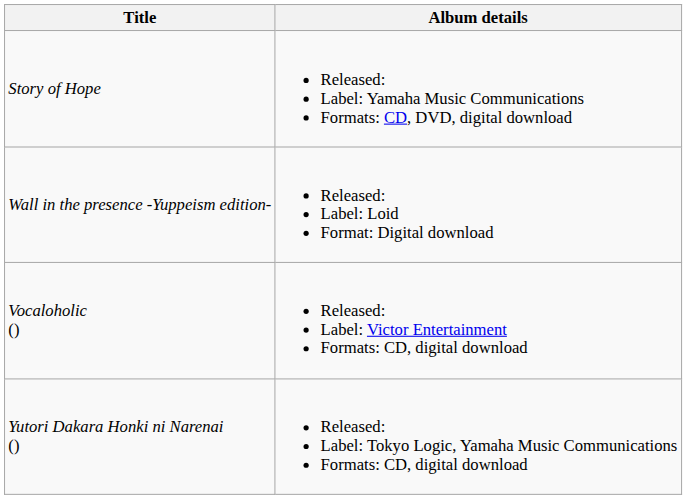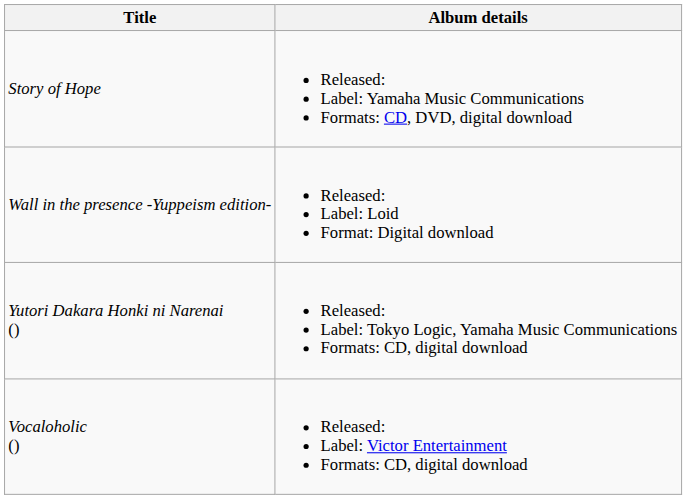rows swapped: Vocaloholic () <-> Yutori Dakara Honki ni Narenai ()
